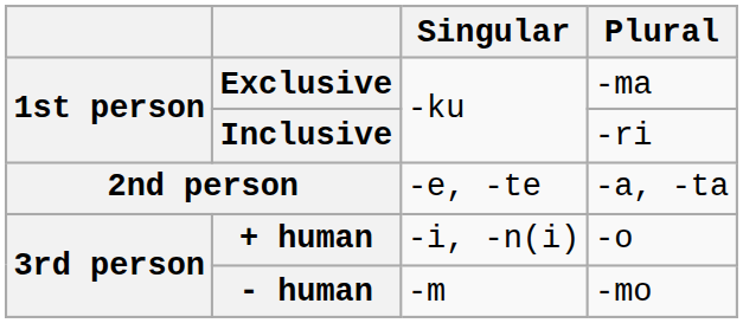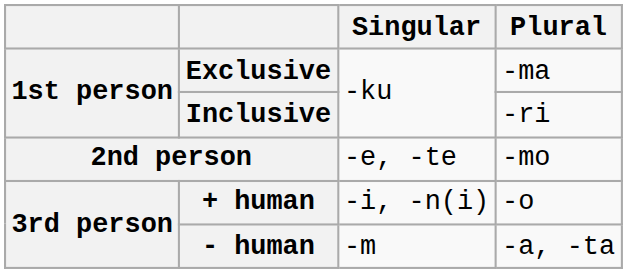2nd person | Plural: -a, -ta -> -mo
- human | Plural: -mo -> -a, -ta
